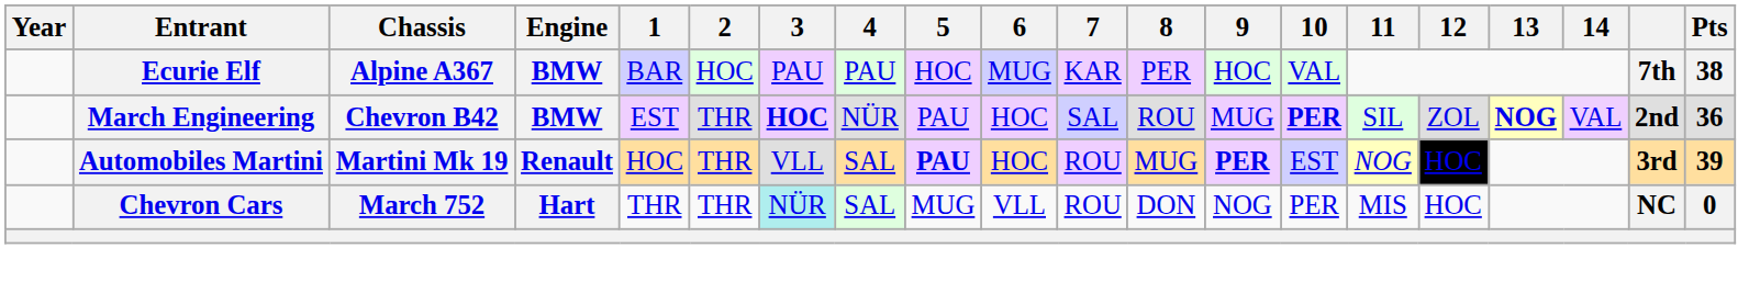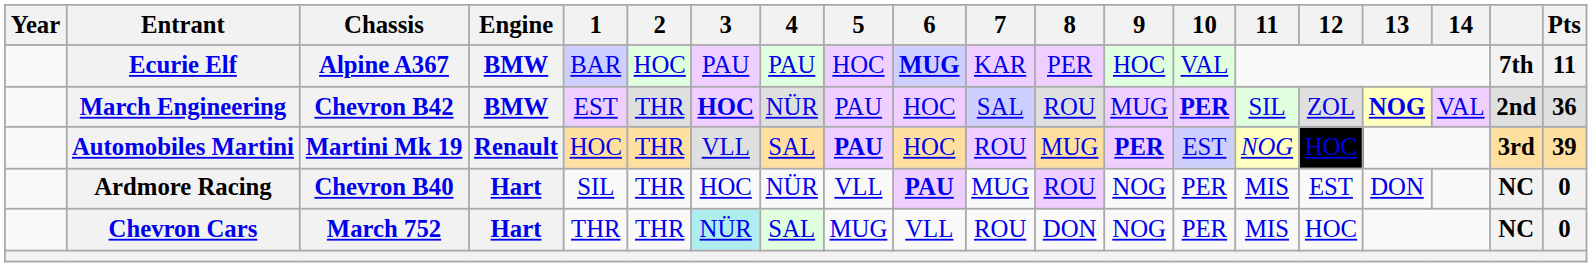Ecurie Elf | 6: normal -> bold
Ecurie Elf | Pts: 38 -> 11
+ row: Ardmore Racing | Chevron B40 | Hart | SIL | THR | HOC | NÜR | VLL | PAU | MUG | ROU | NOG | PER | MIS | EST | DON | NC | 0
